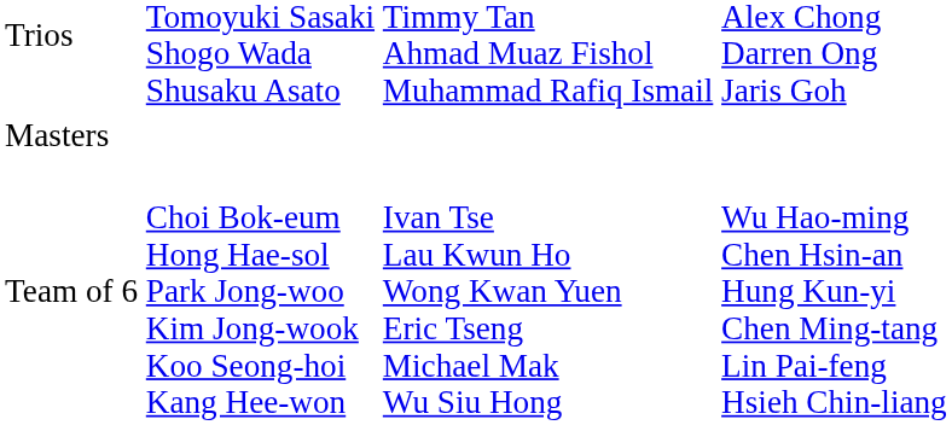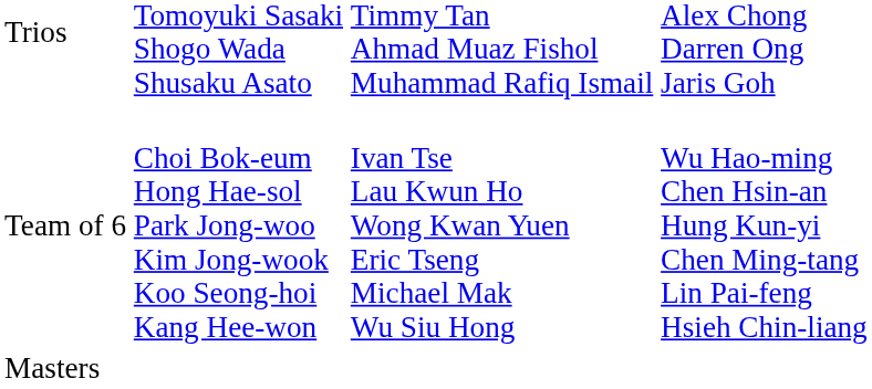rows swapped: Team of 6 <-> Masters
